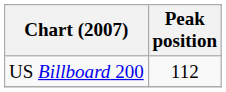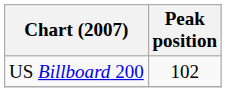US Billboard 200 | Peak position: 112 -> 102
